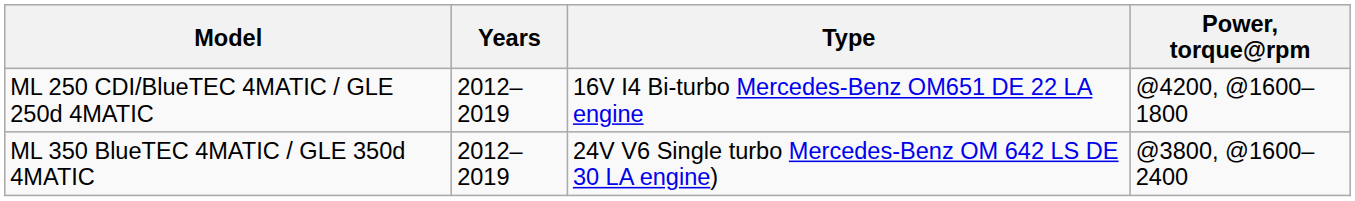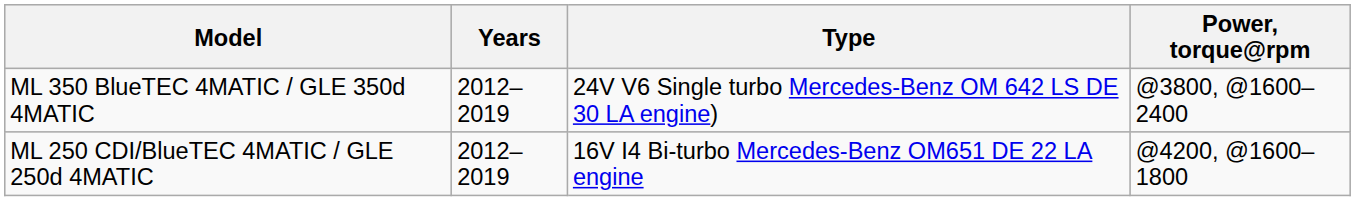rows swapped: ML 250 CDI/BlueTEC 4MATIC / GLE 250d 4MATIC <-> ML 350 BlueTEC 4MATIC / GLE 350d 4MATIC
